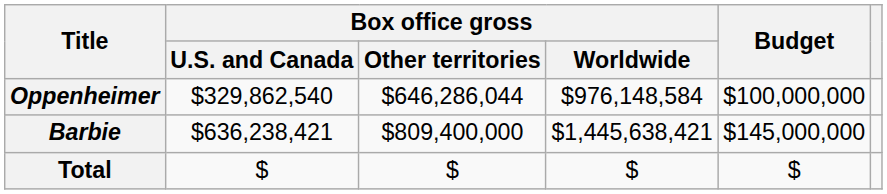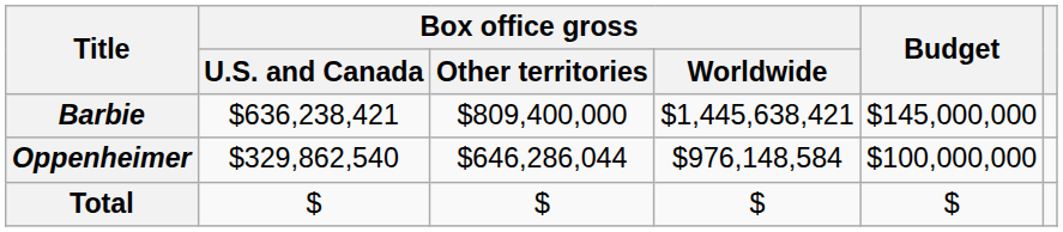rows swapped: Barbie <-> Oppenheimer
